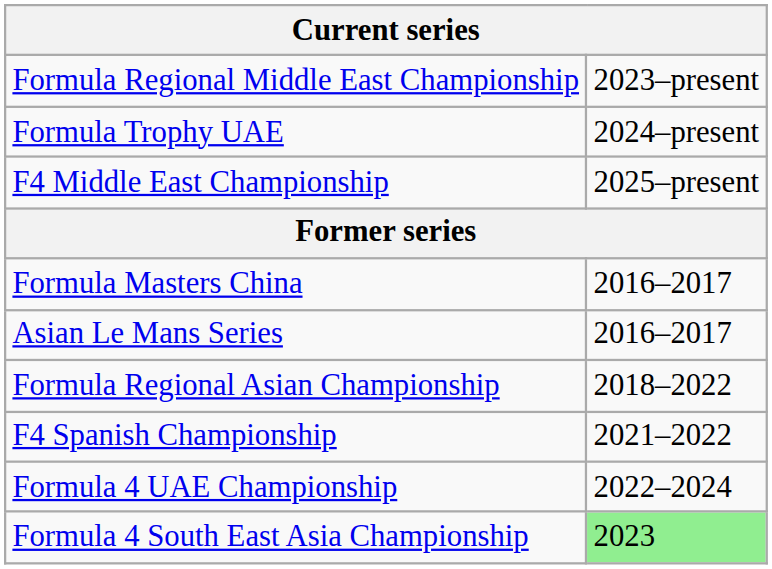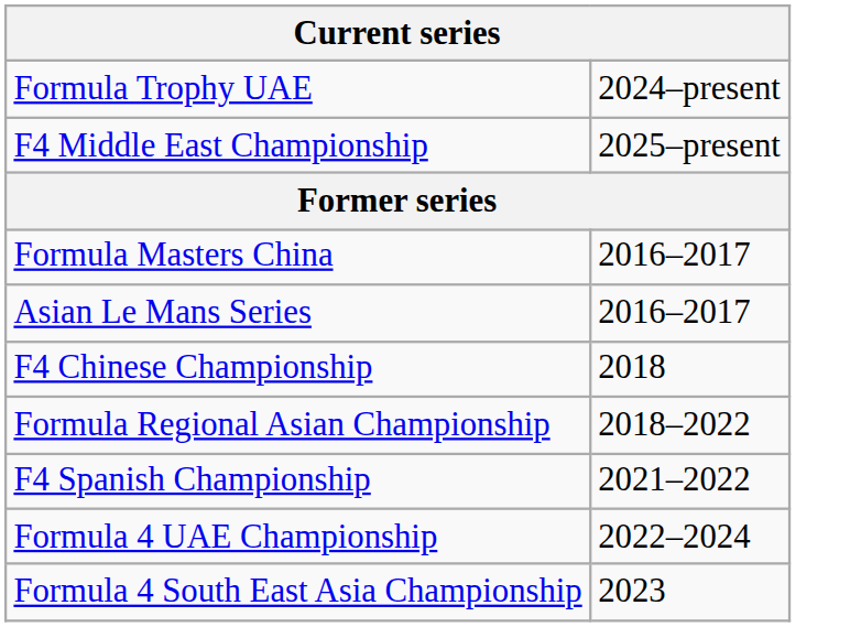- row: Formula Regional Middle East Championship | 2023–present
+ row: F4 Chinese Championship | 2018
Formula 4 South East Asia Championship | column 2: lightgreen background -> no background
